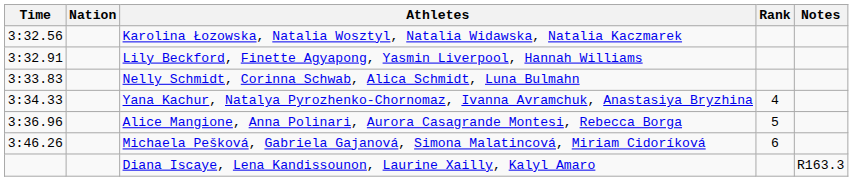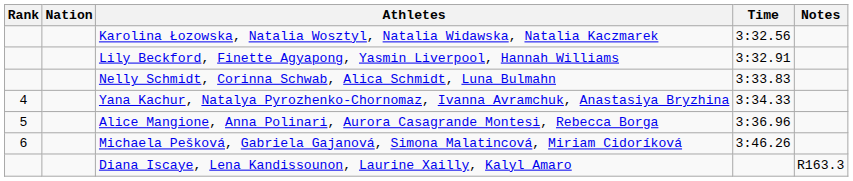columns swapped: Rank <-> Time
